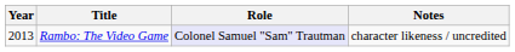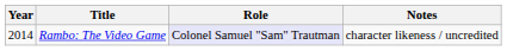Rambo: The Video Game | Year: 2013 -> 2014
